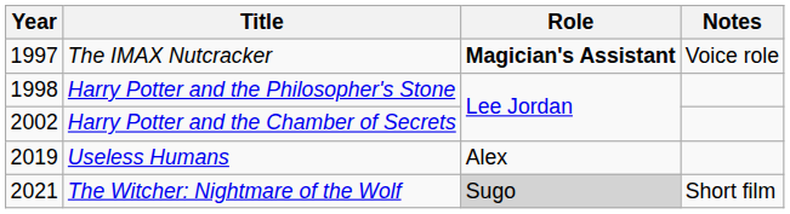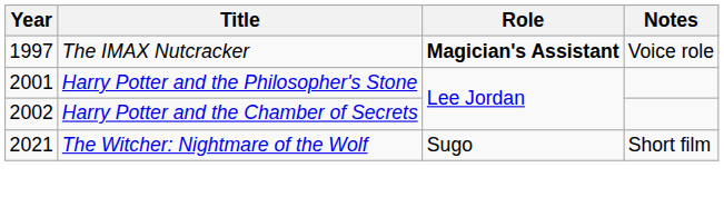Harry Potter and the Philosopher's Stone | Year: 1998 -> 2001
- row: 2019 | Useless Humans | Alex
The Witcher: Nightmare of the Wolf | Role: lightgrey background -> no background
